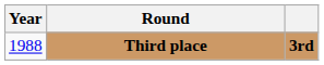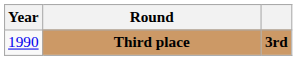Third place | Year: 1988 -> 1990
